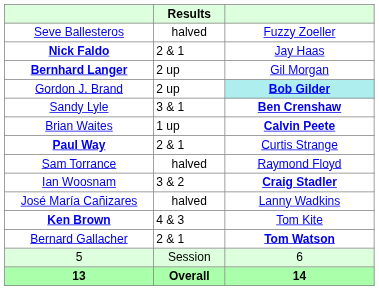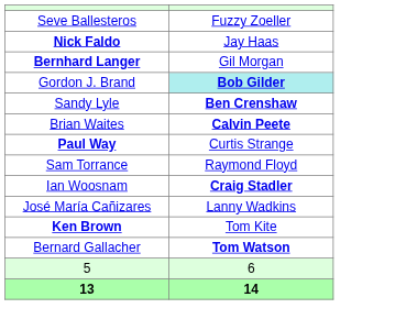- column: Results | halved | 2 & 1 | 2 up | 2 up | 3 & 1 | 1 up | 2 & 1 | halved | 3 & 2 | halved | 4 & 3 | 2 & 1 | Session | Overall
